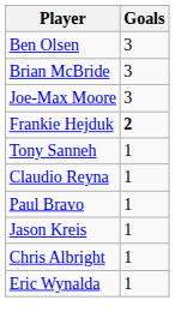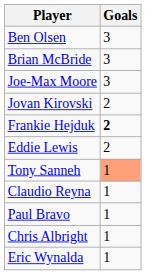+ row: Jovan Kirovski | 2
+ row: Eddie Lewis | 2
Tony Sanneh | Goals: no background -> lightsalmon background
- row: Jason Kreis | 1
